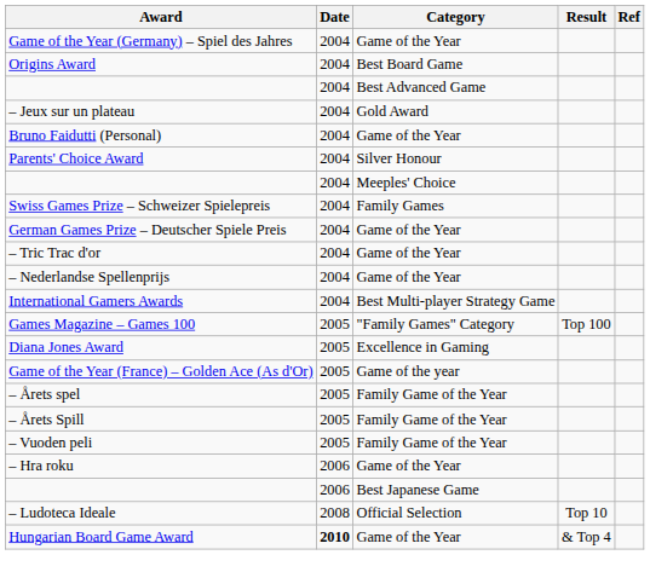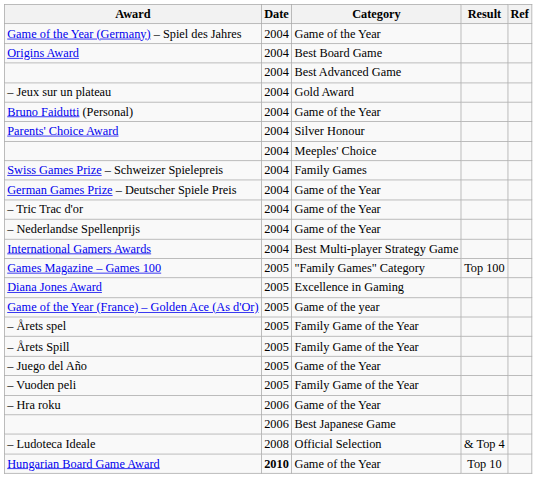+ row: – Juego del Año | 2005 | Game of the Year
– Ludoteca Ideale | Result: Top 10 -> & Top 4
Hungarian Board Game Award | Result: & Top 4 -> Top 10
